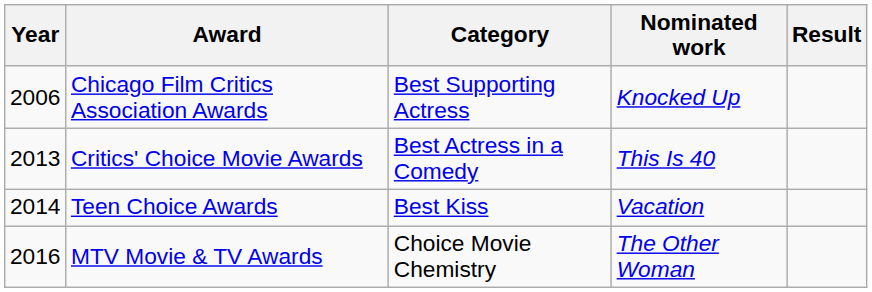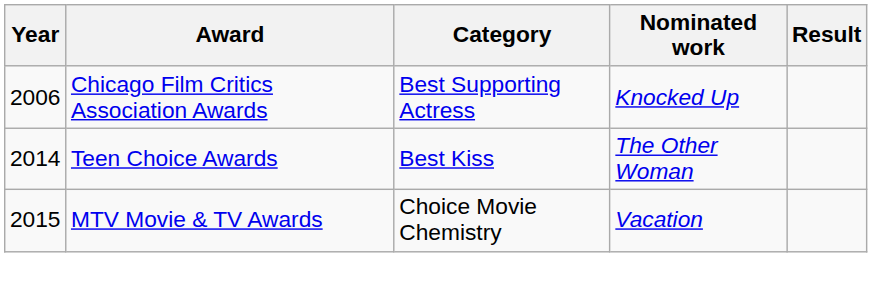- row: 2013 | Critics' Choice Movie Awards | Best Actress in a Comedy | This Is 40
Teen Choice Awards | Nominated work: Vacation -> The Other Woman
MTV Movie & TV Awards | Year: 2016 -> 2015
MTV Movie & TV Awards | Nominated work: The Other Woman -> Vacation
